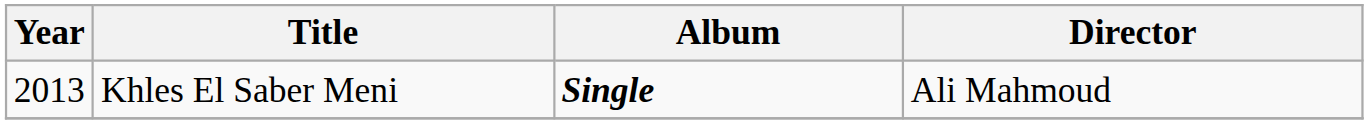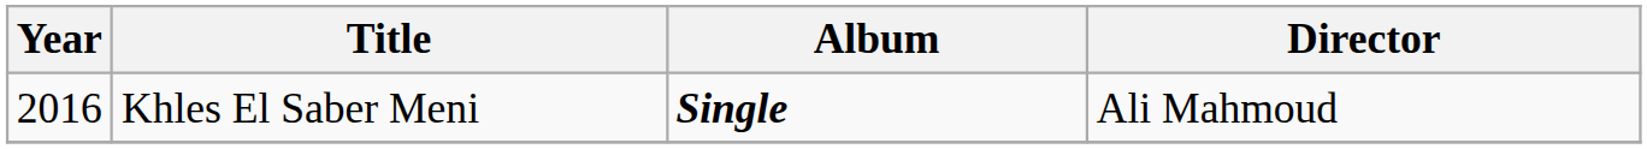Khles El Saber Meni | Year: 2013 -> 2016
